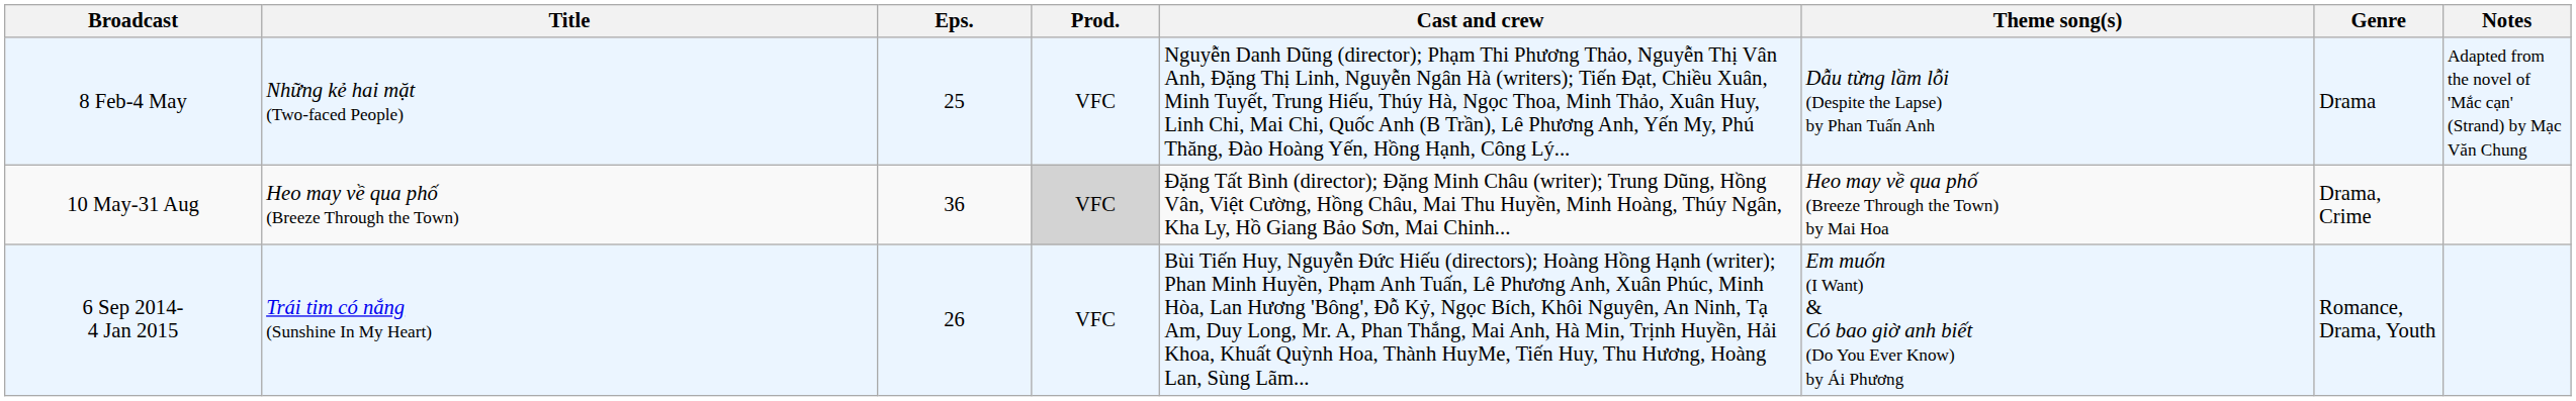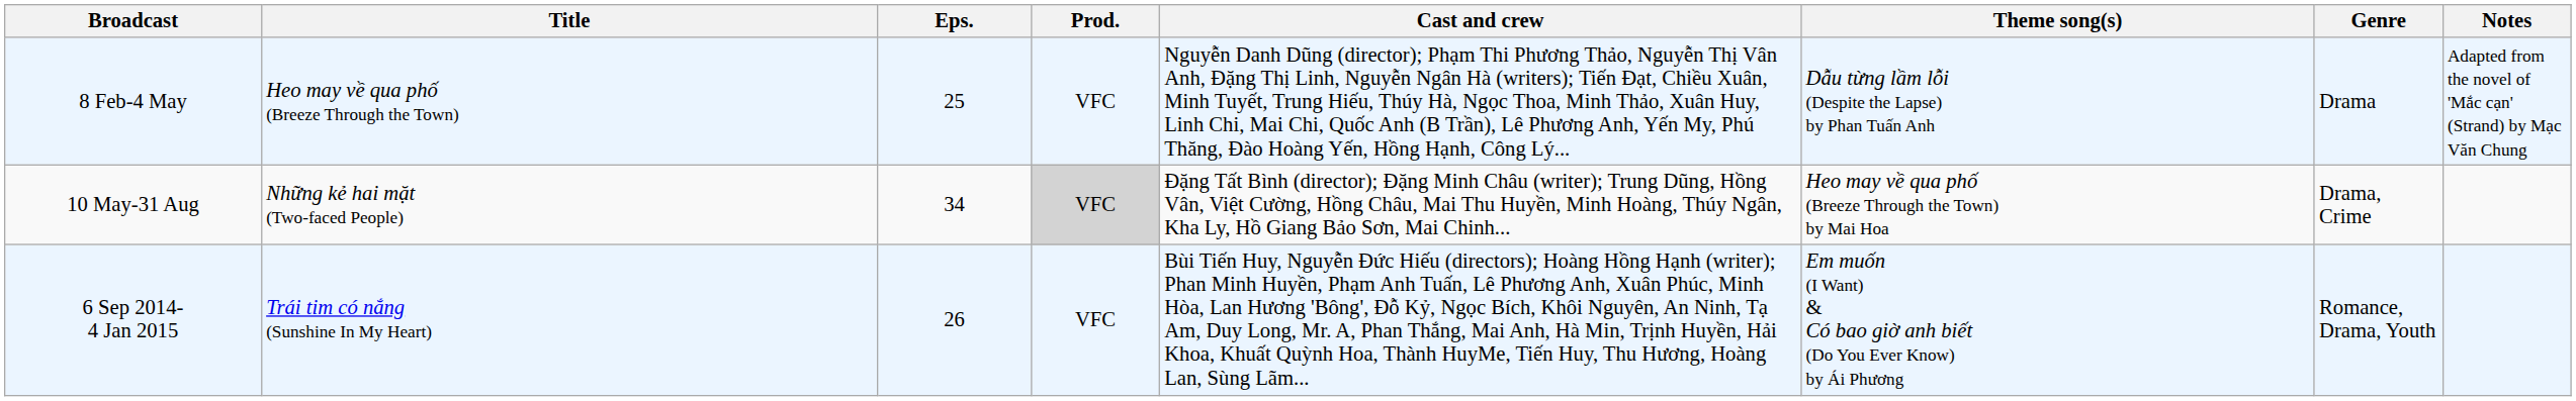8 Feb-4 May | Title: Những kẻ hai mặt (Two-faced People) -> Heo may về qua phố (Breeze Through the Town)
10 May-31 Aug | Title: Heo may về qua phố (Breeze Through the Town) -> Những kẻ hai mặt (Two-faced People)
10 May-31 Aug | Eps.: 36 -> 34
